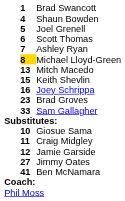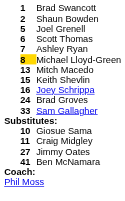Shaun Bowden | column 2: 4 -> 2
Brad Groves | column 2: 23 -> 24
- row: 12 | Jamie Garside
